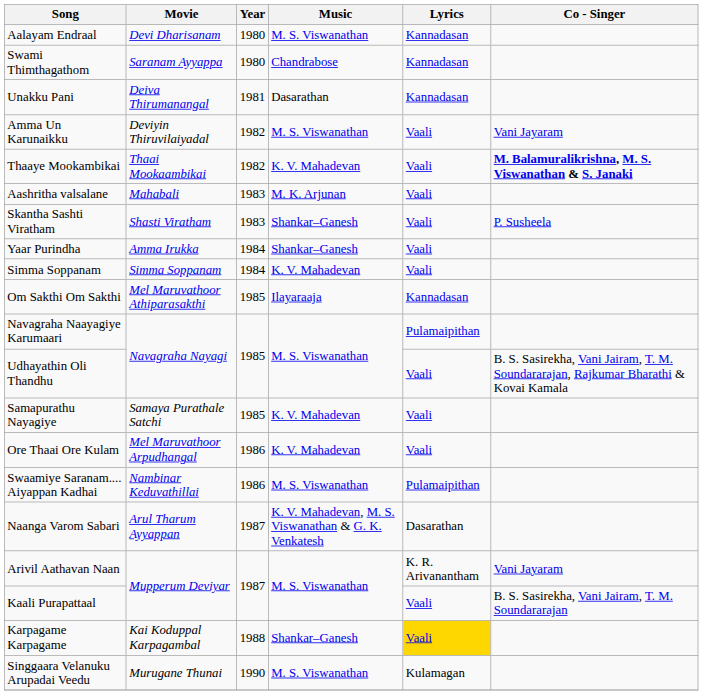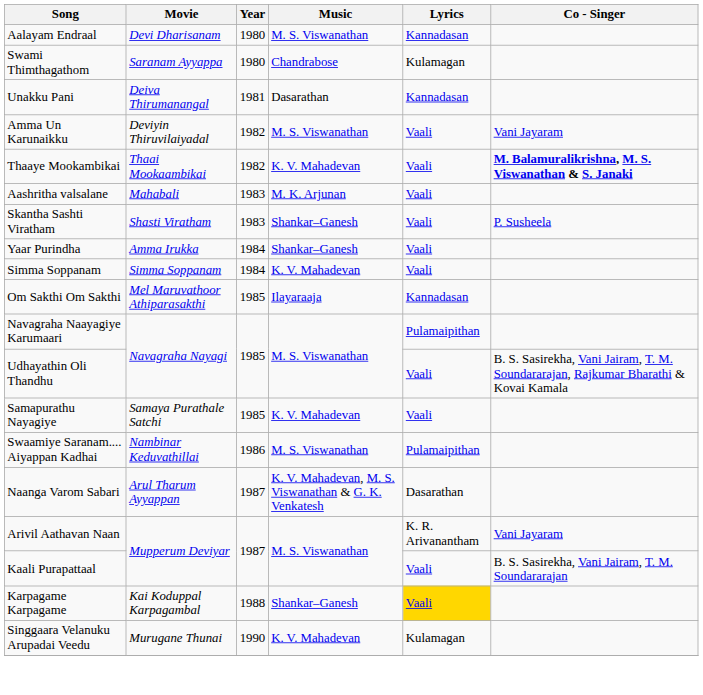Swami Thimthagathom | Lyrics: Kannadasan -> Kulamagan
- row: Ore Thaai Ore Kulam | Mel Maruvathoor Arpudhangal | 1986 | K. V. Mahadevan | Vaali
Singgaara Velanuku Arupadai Veedu | Music: M. S. Viswanathan -> K. V. Mahadevan
